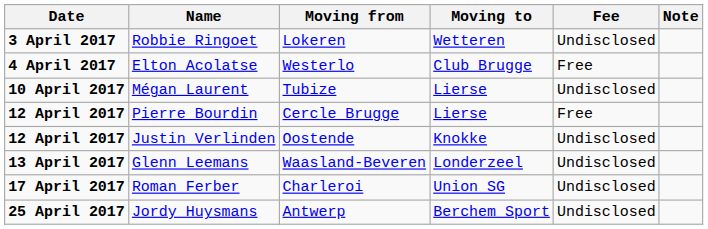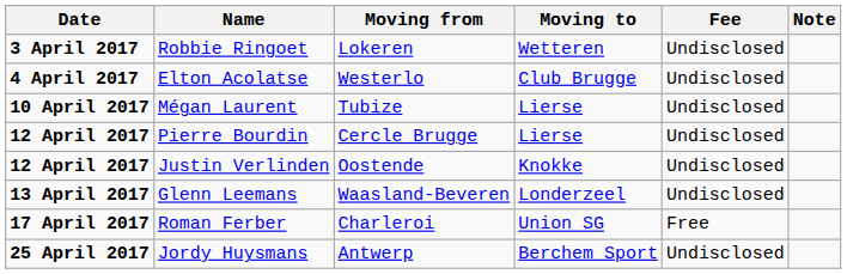Elton Acolatse | Fee: Free -> Undisclosed
Pierre Bourdin | Fee: Free -> Undisclosed
Roman Ferber | Fee: Undisclosed -> Free
